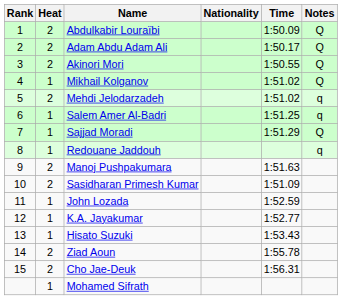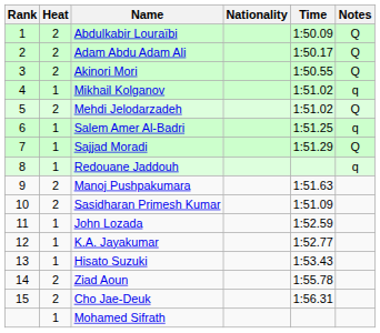Mikhail Kolganov | Notes: Q -> q
Mehdi Jelodarzadeh | Notes: q -> Q
